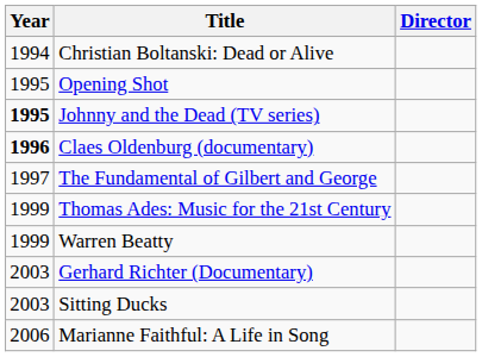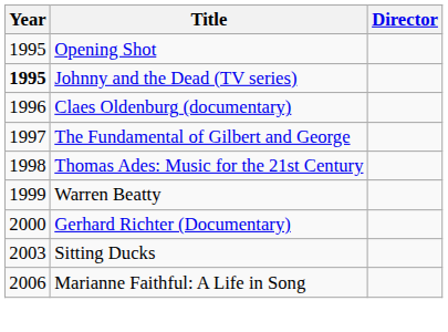- row: 1994 | Christian Boltanski: Dead or Alive
Claes Oldenburg (documentary) | Year: bold -> normal
Thomas Ades: Music for the 21st Century | Year: 1999 -> 1998
Gerhard Richter (Documentary) | Year: 2003 -> 2000
